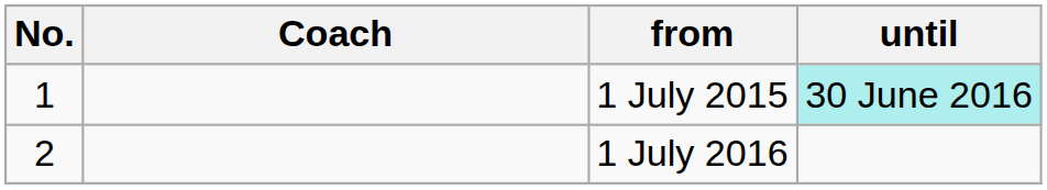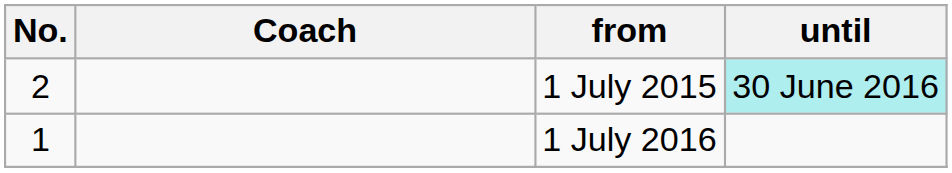1 July 2015 | No.: 1 -> 2
1 July 2016 | No.: 2 -> 1
